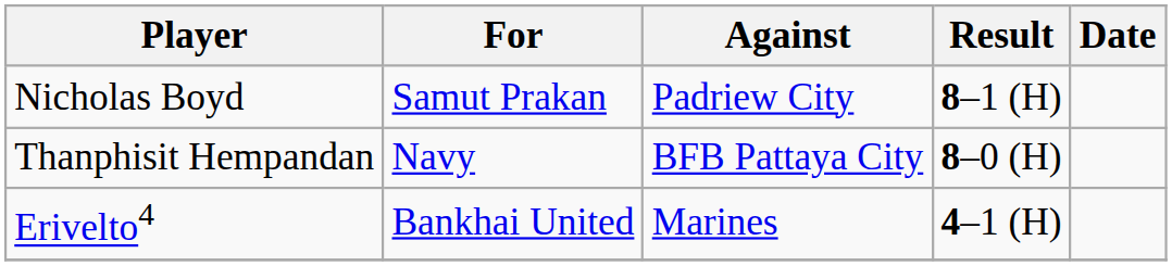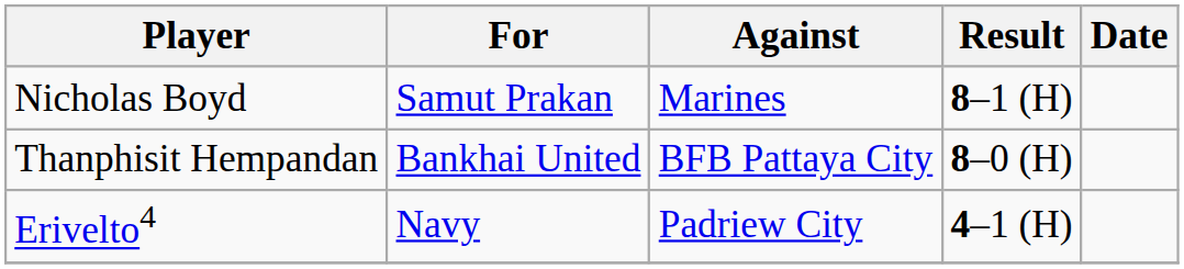Nicholas Boyd | Against: Padriew City -> Marines
Thanphisit Hempandan | For: Navy -> Bankhai United
Erivelto4 | For: Bankhai United -> Navy
Erivelto4 | Against: Marines -> Padriew City
